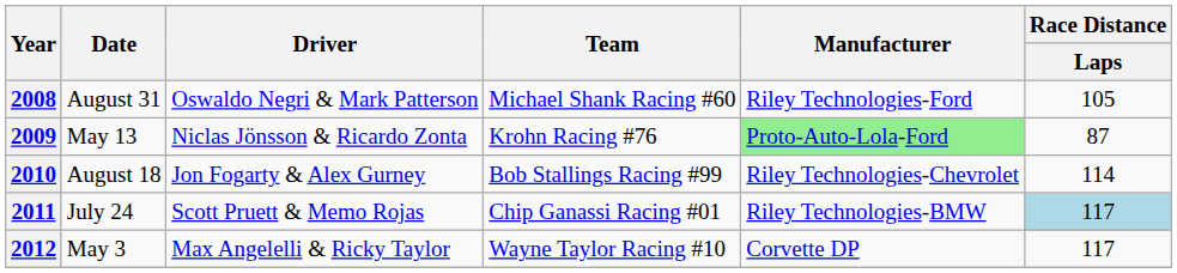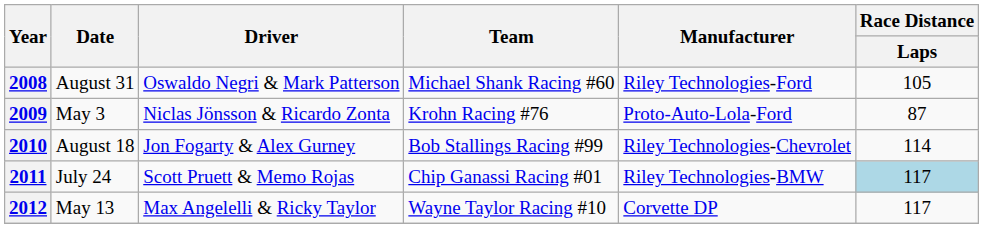2009 | Date: May 13 -> May 3
2009 | Manufacturer: lightgreen background -> no background
2012 | Date: May 3 -> May 13
